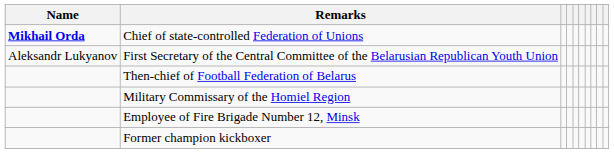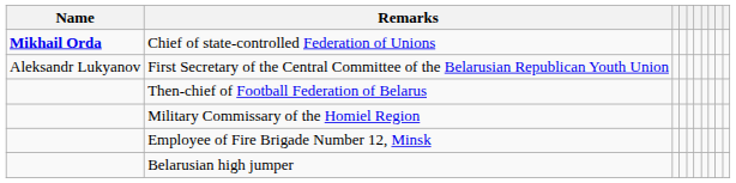- row: Former champion kickboxer
+ row: Belarusian high jumper
